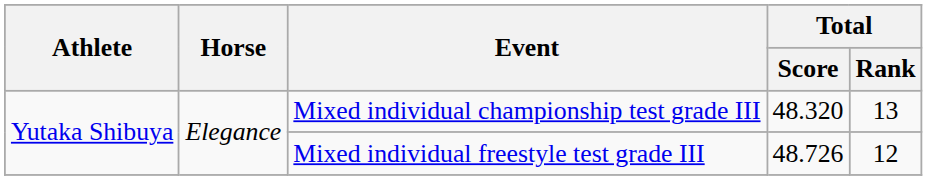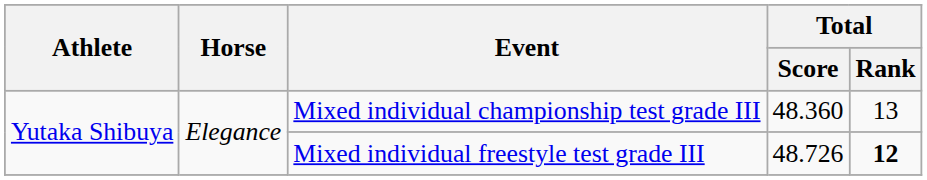Mixed individual championship test grade III | Total / Score: 48.320 -> 48.360
Mixed individual freestyle test grade III | Total / Rank: normal -> bold
